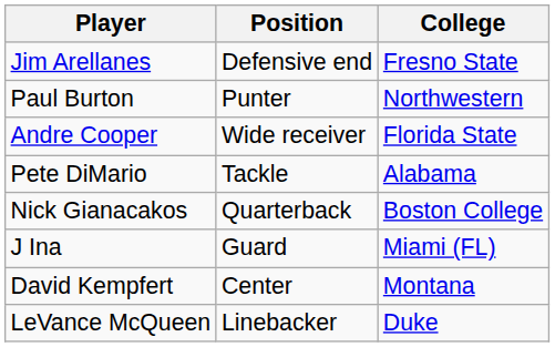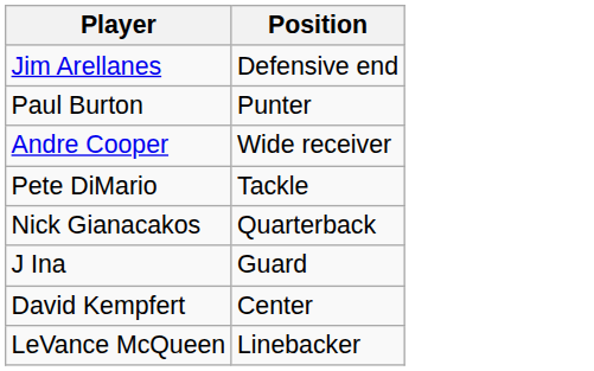- column: College | Fresno State | Northwestern | Florida State | Alabama | Boston College | Miami (FL) | Montana | Duke
